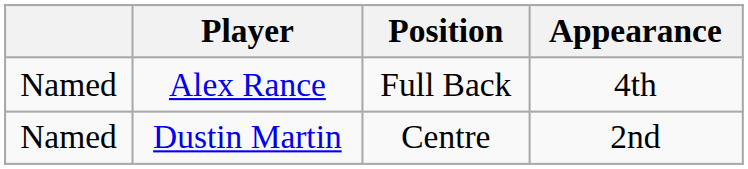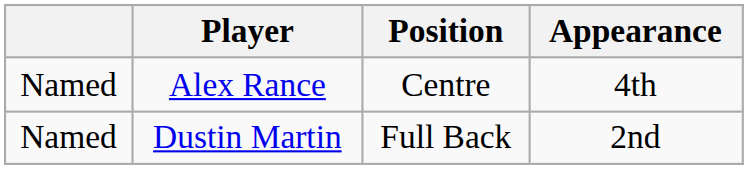Alex Rance | Position: Full Back -> Centre
Dustin Martin | Position: Centre -> Full Back
